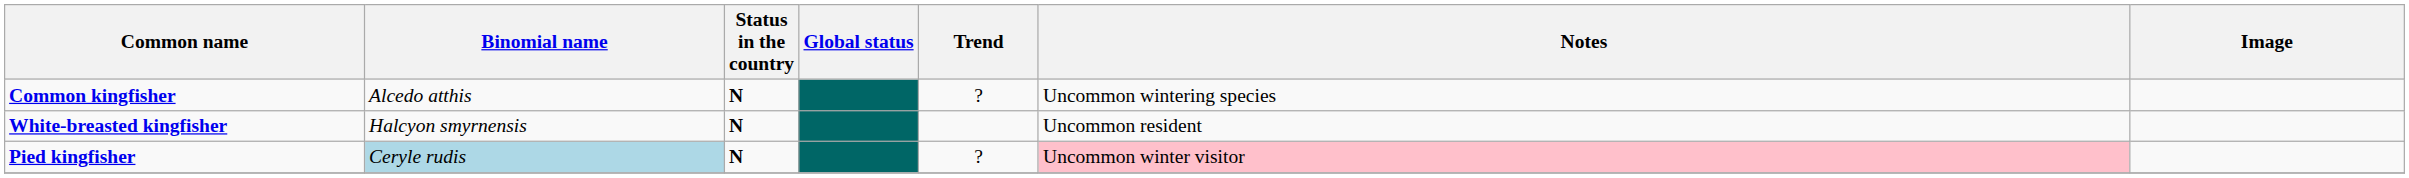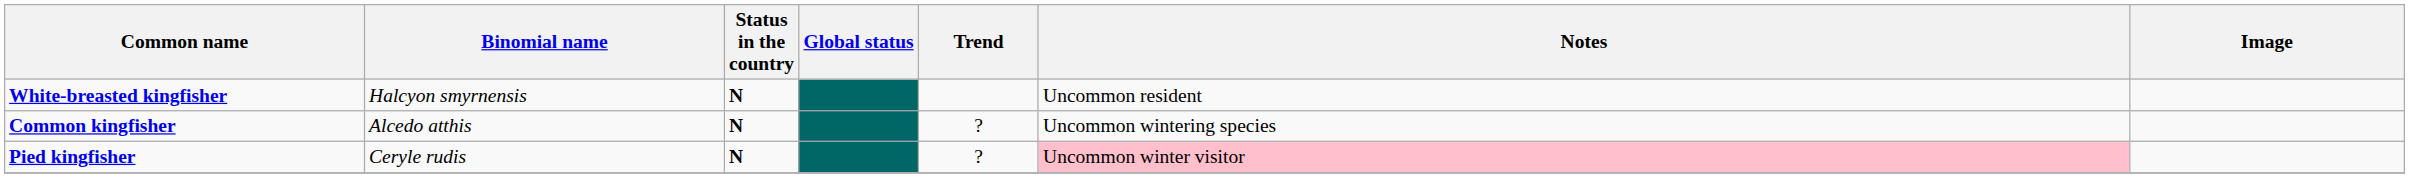rows swapped: Common kingfisher <-> White-breasted kingfisher
Pied kingfisher | Binomial name: lightblue background -> no background
